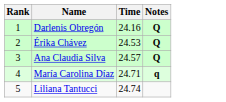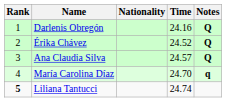+ column: Nationality
Érika Chávez | Time: 24.53 -> 24.52
María Carolina Díaz | Time: 24.71 -> 24.70
Liliana Tantucci | Rank: normal -> bold
